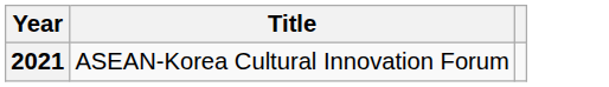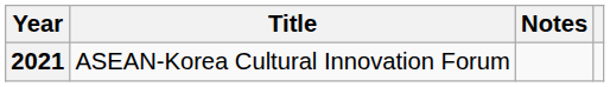+ column: Notes
